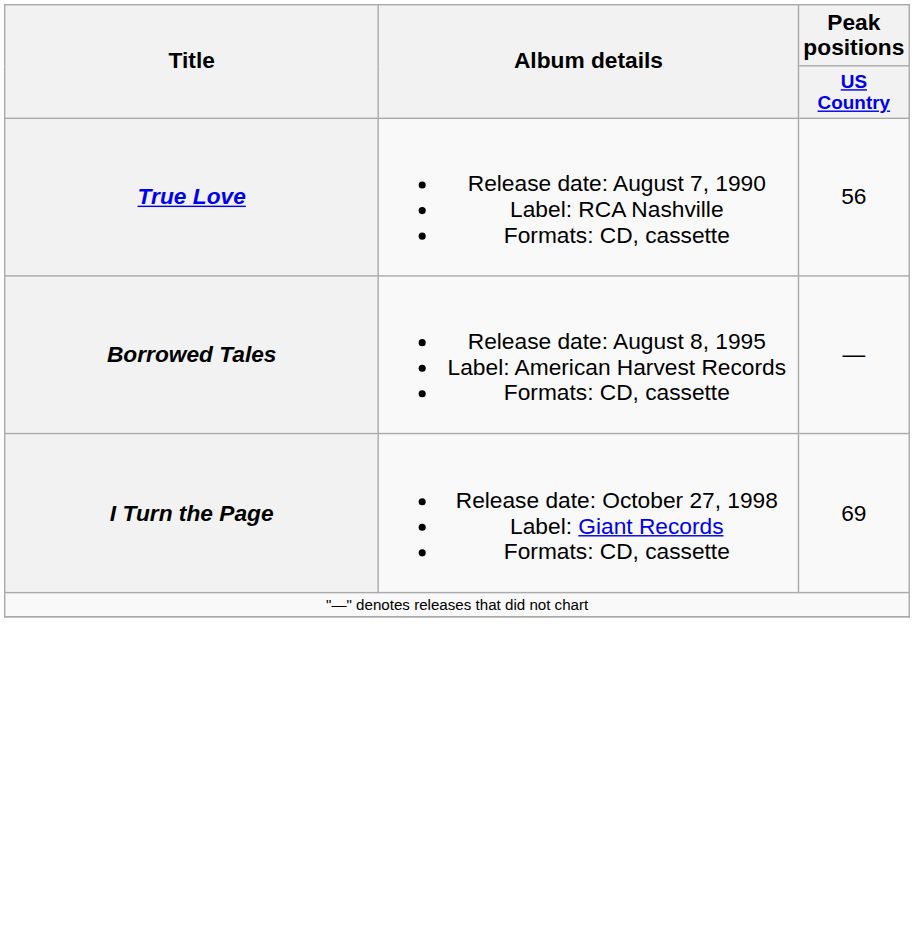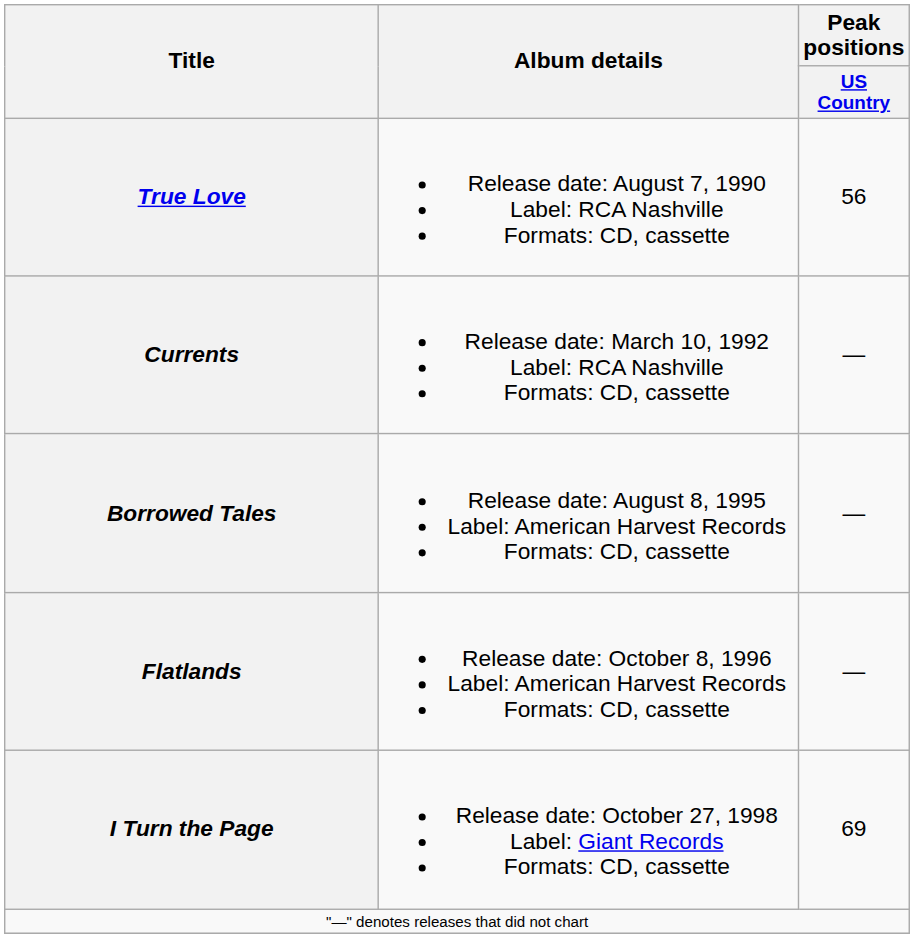+ row: Currents | Release date: March 10, 1992 Label: RCA Nashville Formats: CD, cassette | —
+ row: Flatlands | Release date: October 8, 1996 Label: American Harvest Records Formats: CD, cassette | —
